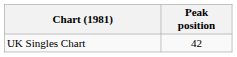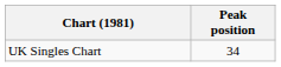UK Singles Chart | Peak position: 42 -> 34
